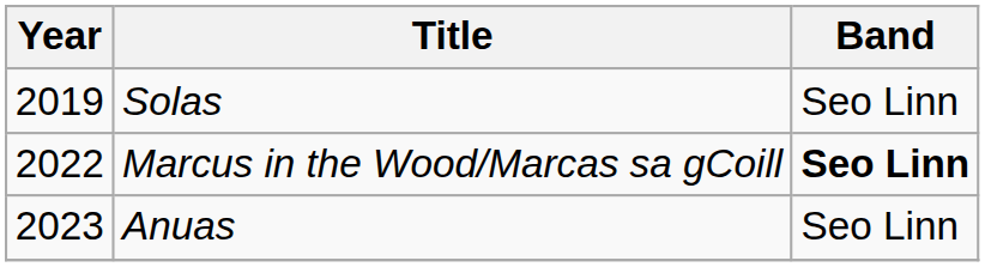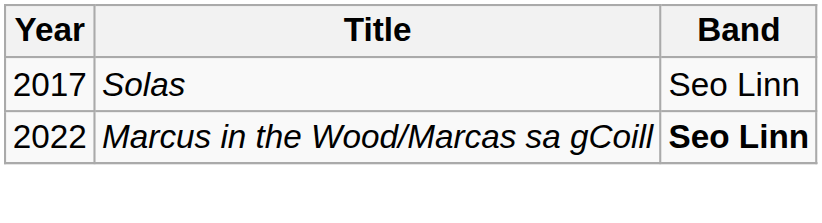Solas | Year: 2019 -> 2017
- row: 2023 | Anuas | Seo Linn
